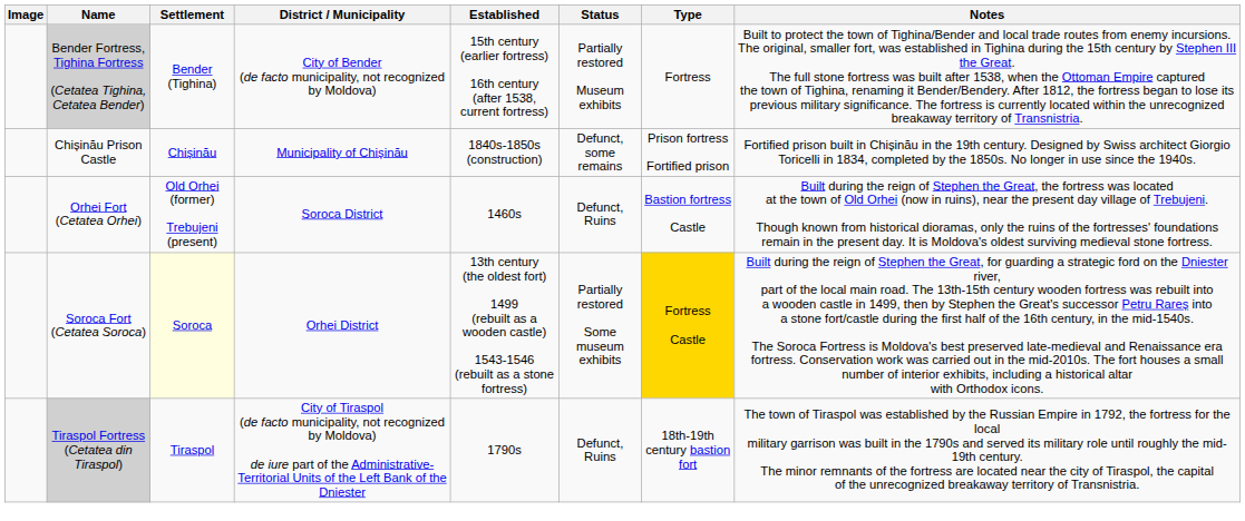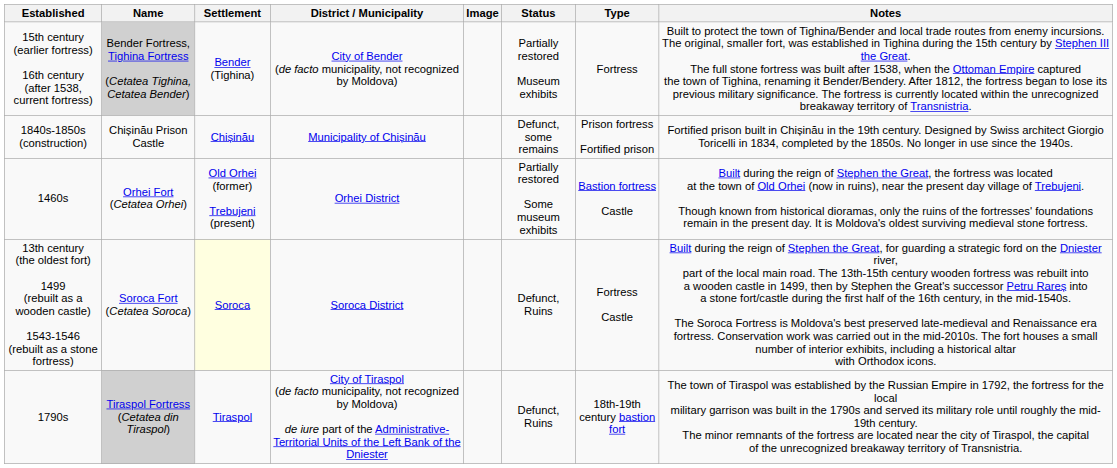columns swapped: Image <-> Established
Orhei Fort (Cetatea Orhei) | District / Municipality: Soroca District -> Orhei District
Orhei Fort (Cetatea Orhei) | Status: Defunct, Ruins -> Partially restored Some museum exhibits
Soroca Fort (Cetatea Soroca) | District / Municipality: Orhei District -> Soroca District
Soroca Fort (Cetatea Soroca) | Status: Partially restored Some museum exhibits -> Defunct, Ruins
Soroca Fort (Cetatea Soroca) | Type: gold background -> no background
